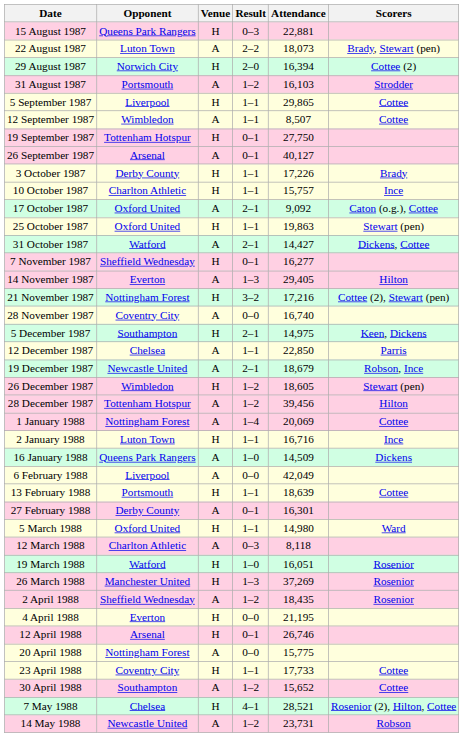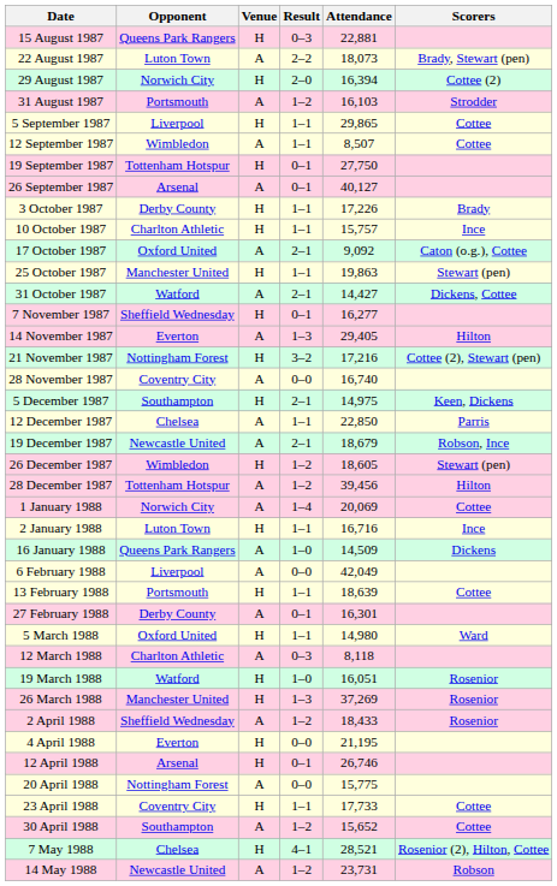25 October 1987 | Opponent: Oxford United -> Manchester United
1 January 1988 | Opponent: Nottingham Forest -> Norwich City
2 April 1988 | Attendance: 18,435 -> 18,433
